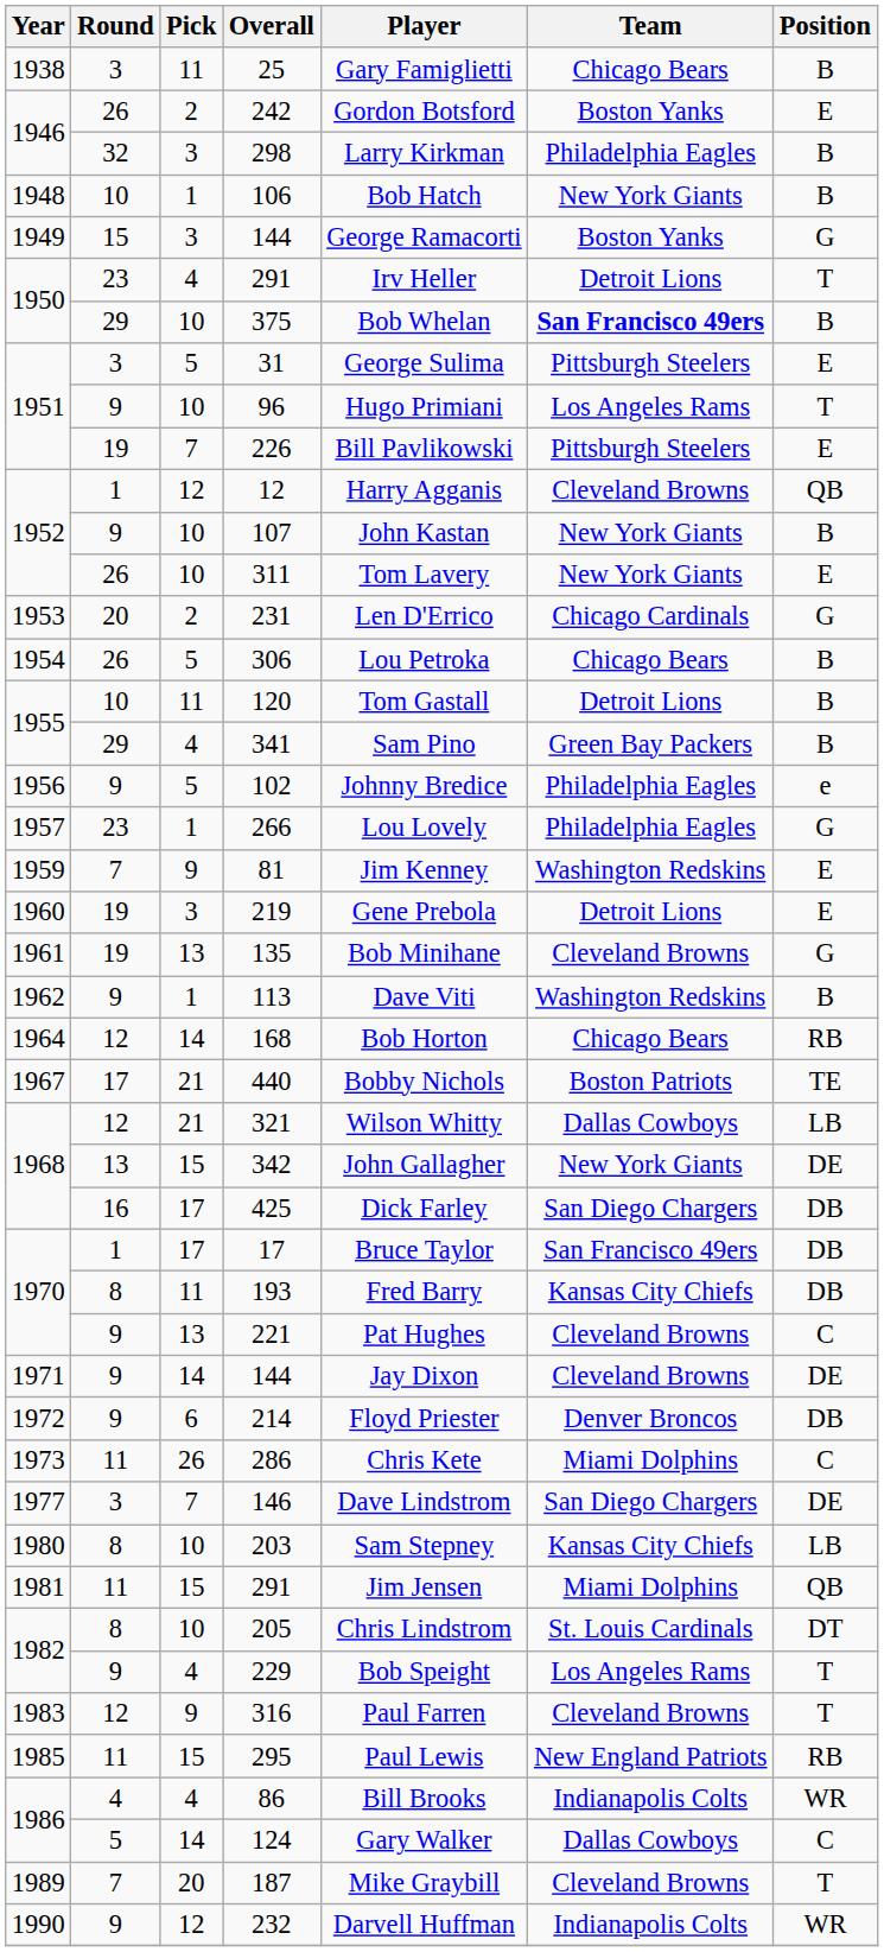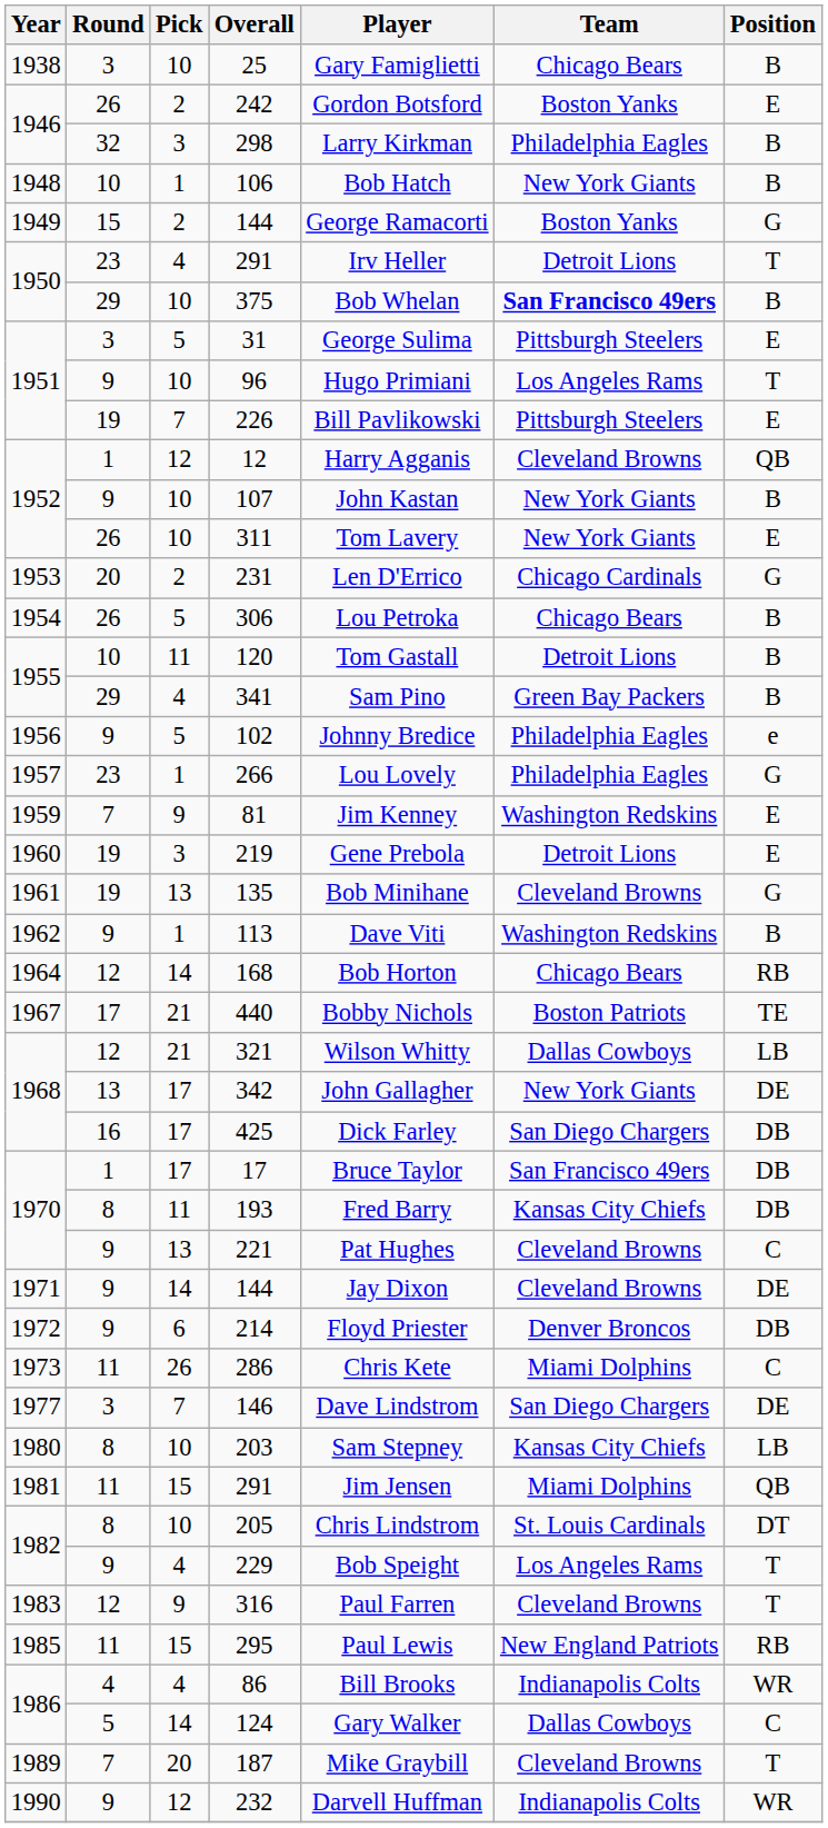25 | Pick: 11 -> 10
1949 / 144 | Pick: 3 -> 2
342 | Pick: 15 -> 17
